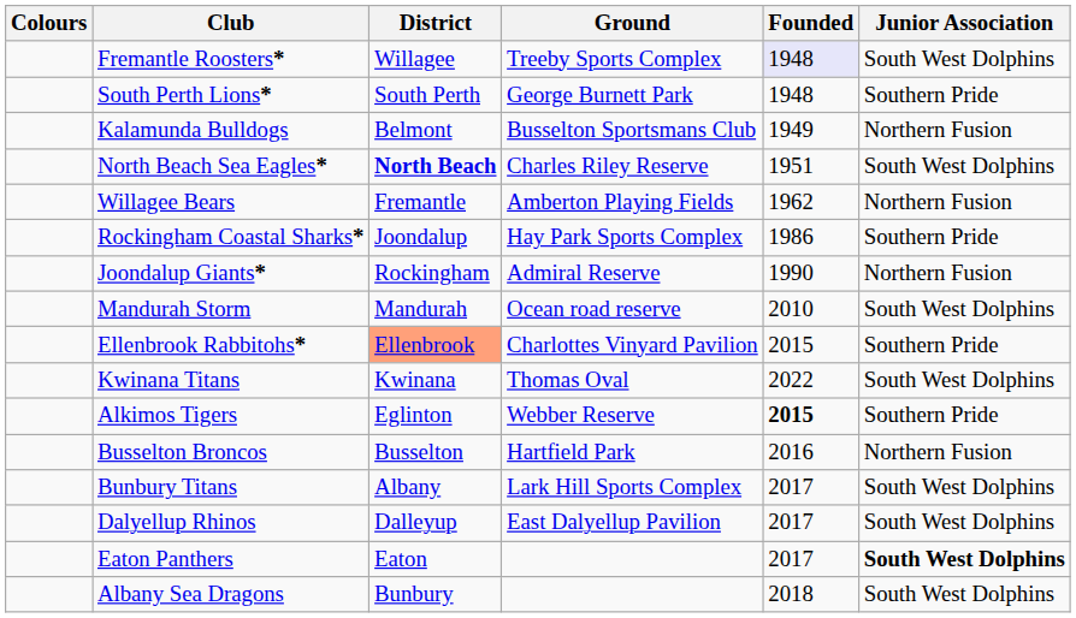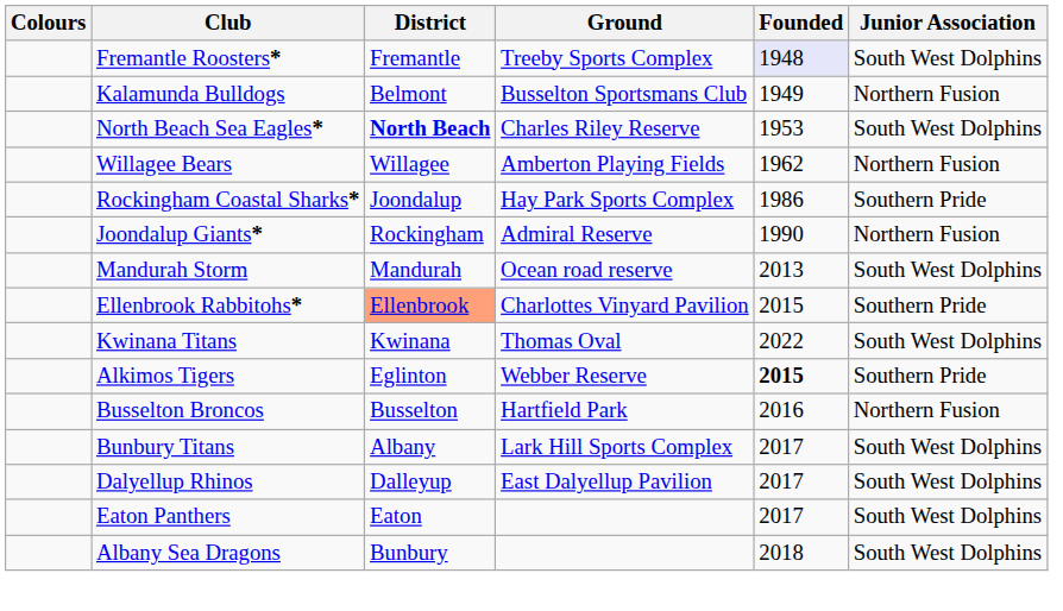Fremantle Roosters* | District: Willagee -> Fremantle
- row: South Perth Lions* | South Perth | George Burnett Park | 1948 | Southern Pride
North Beach Sea Eagles* | Founded: 1951 -> 1953
Willagee Bears | District: Fremantle -> Willagee
Mandurah Storm | Founded: 2010 -> 2013
Eaton Panthers | Junior Association: bold -> normal
